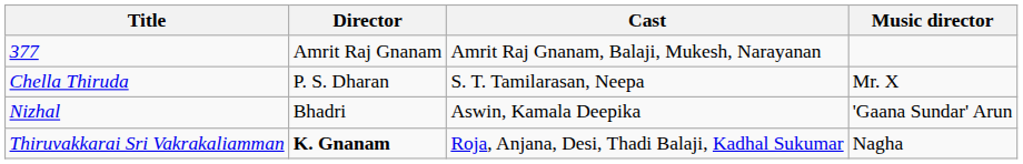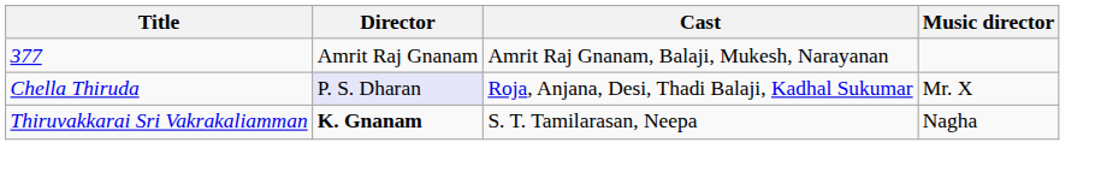Chella Thiruda | Director: no background -> lavender background
Chella Thiruda | Cast: S. T. Tamilarasan, Neepa -> Roja, Anjana, Desi, Thadi Balaji, Kadhal Sukumar
- row: Nizhal | Bhadri | Aswin, Kamala Deepika | 'Gaana Sundar' Arun
Thiruvakkarai Sri Vakrakaliamman | Cast: Roja, Anjana, Desi, Thadi Balaji, Kadhal Sukumar -> S. T. Tamilarasan, Neepa
